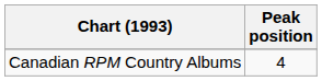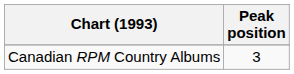Canadian RPM Country Albums | Peak position: 4 -> 3
